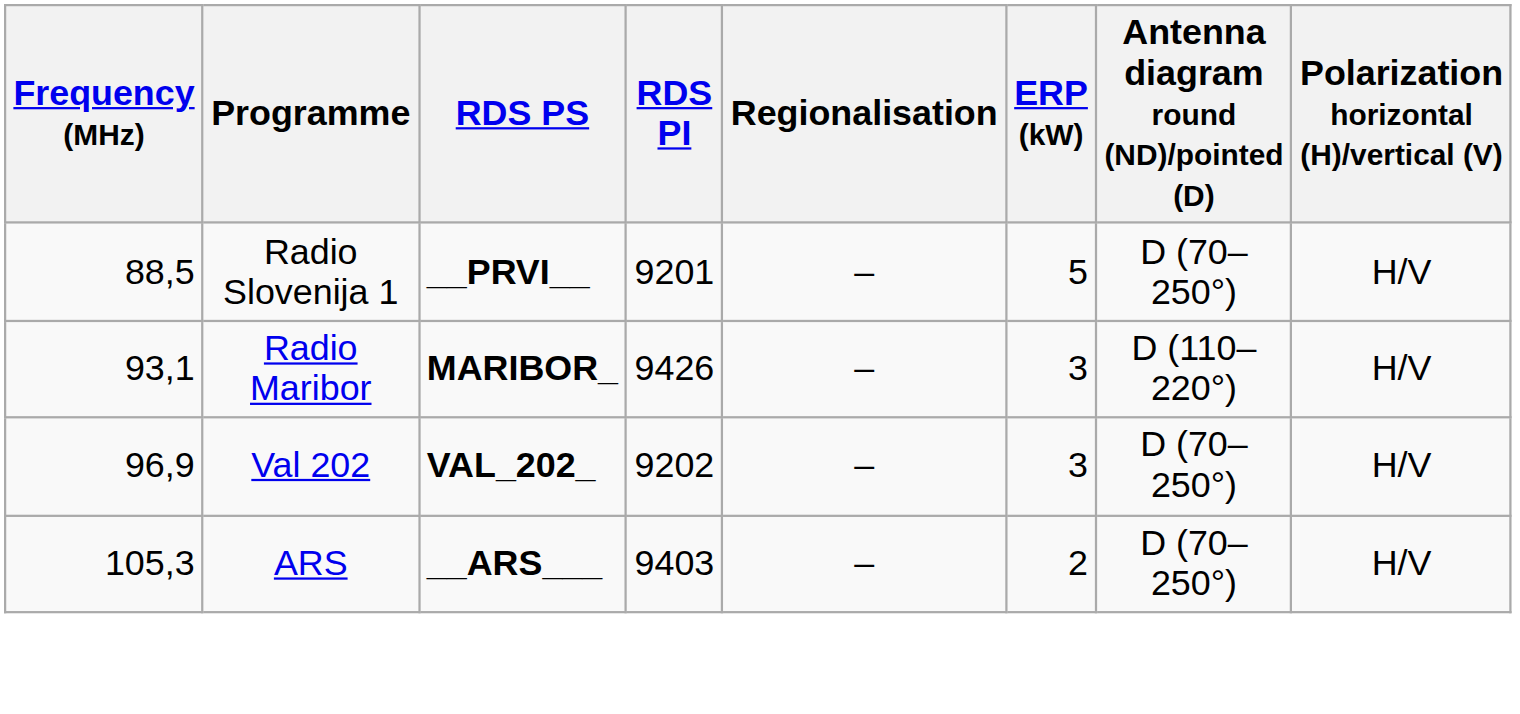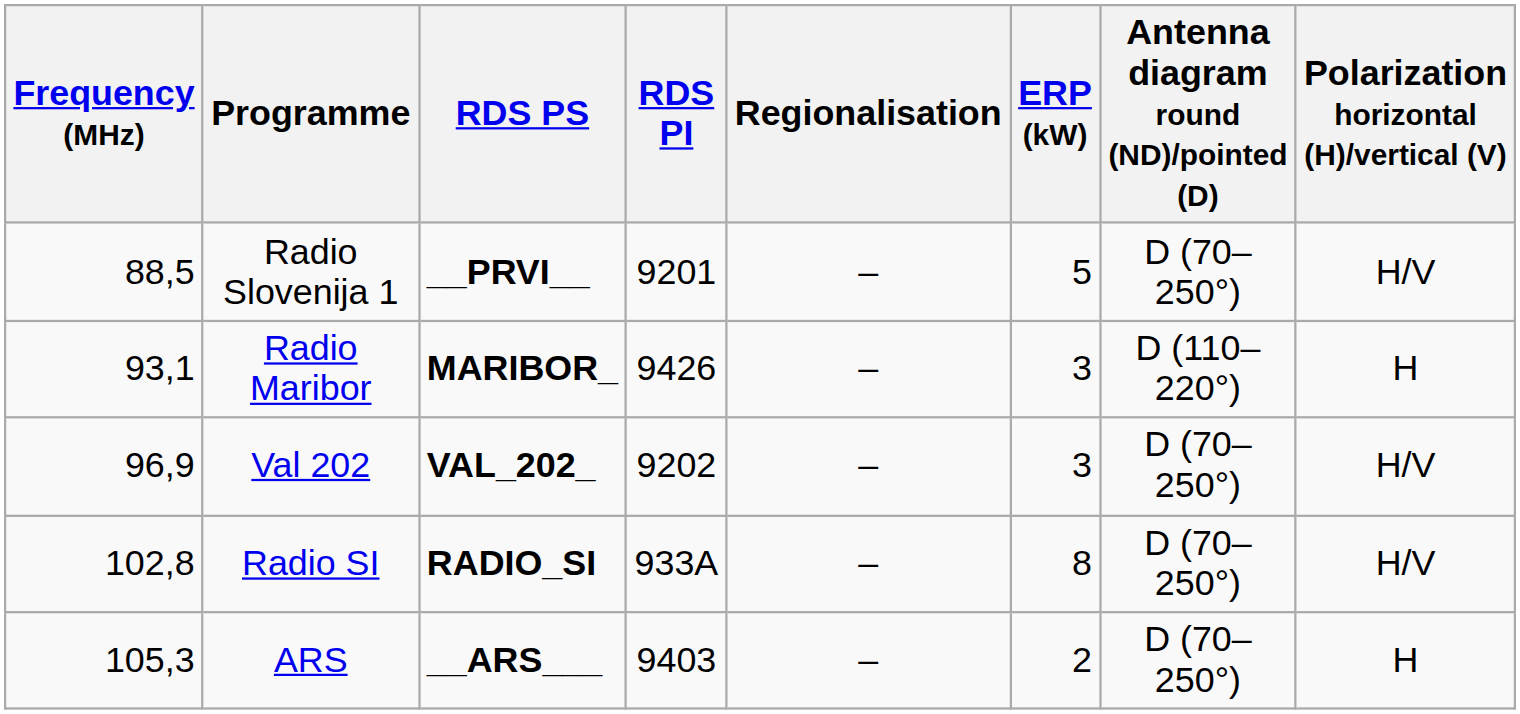Radio Maribor | Polarization horizontal (H)/vertical (V): H/V -> H
+ row: 102,8 | Radio SI | RADIO_SI | 933A | – | 8 | D (70–250°) | H/V
ARS | Polarization horizontal (H)/vertical (V): H/V -> H
